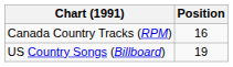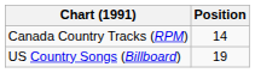Canada Country Tracks (RPM) | Position: 16 -> 14
